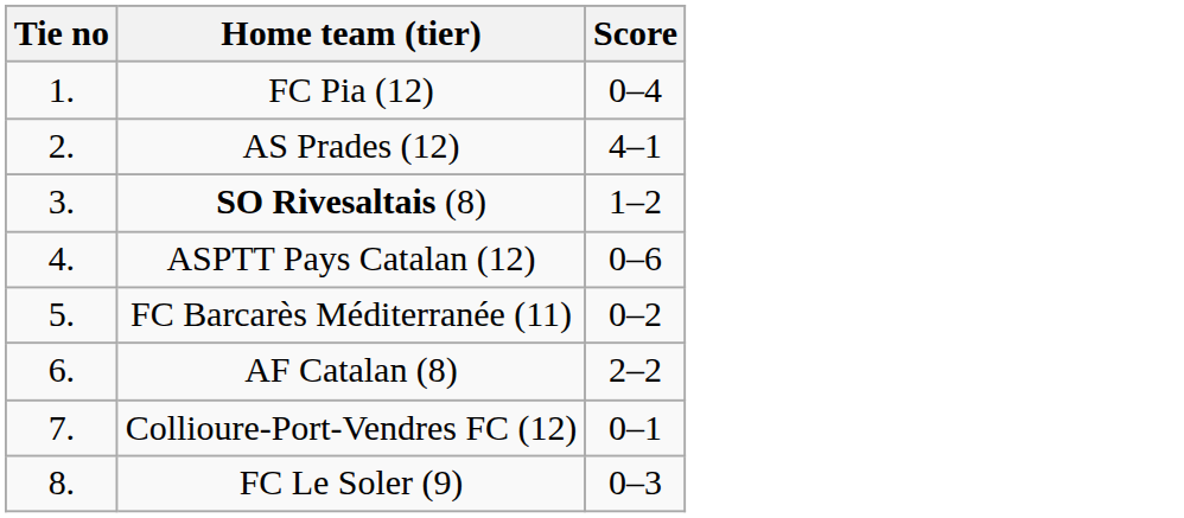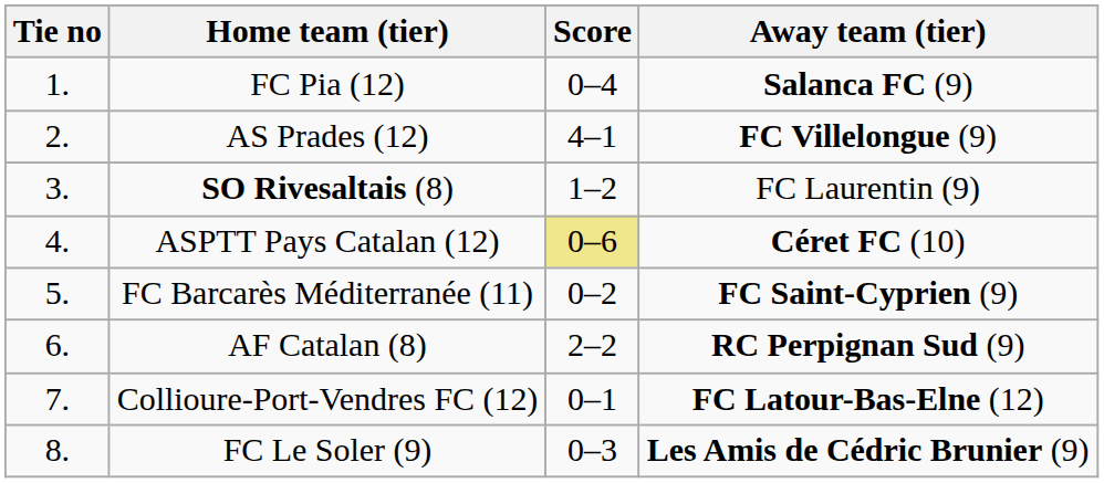+ column: Away team (tier) | Salanca FC (9) | FC Villelongue (9) | FC Laurentin (9) | Céret FC (10) | FC Saint-Cyprien (9) | RC Perpignan Sud (9) | FC Latour-Bas-Elne (12) | Les Amis de Cédric Brunier (9)
ASPTT Pays Catalan (12) | Score: no background -> khaki background
